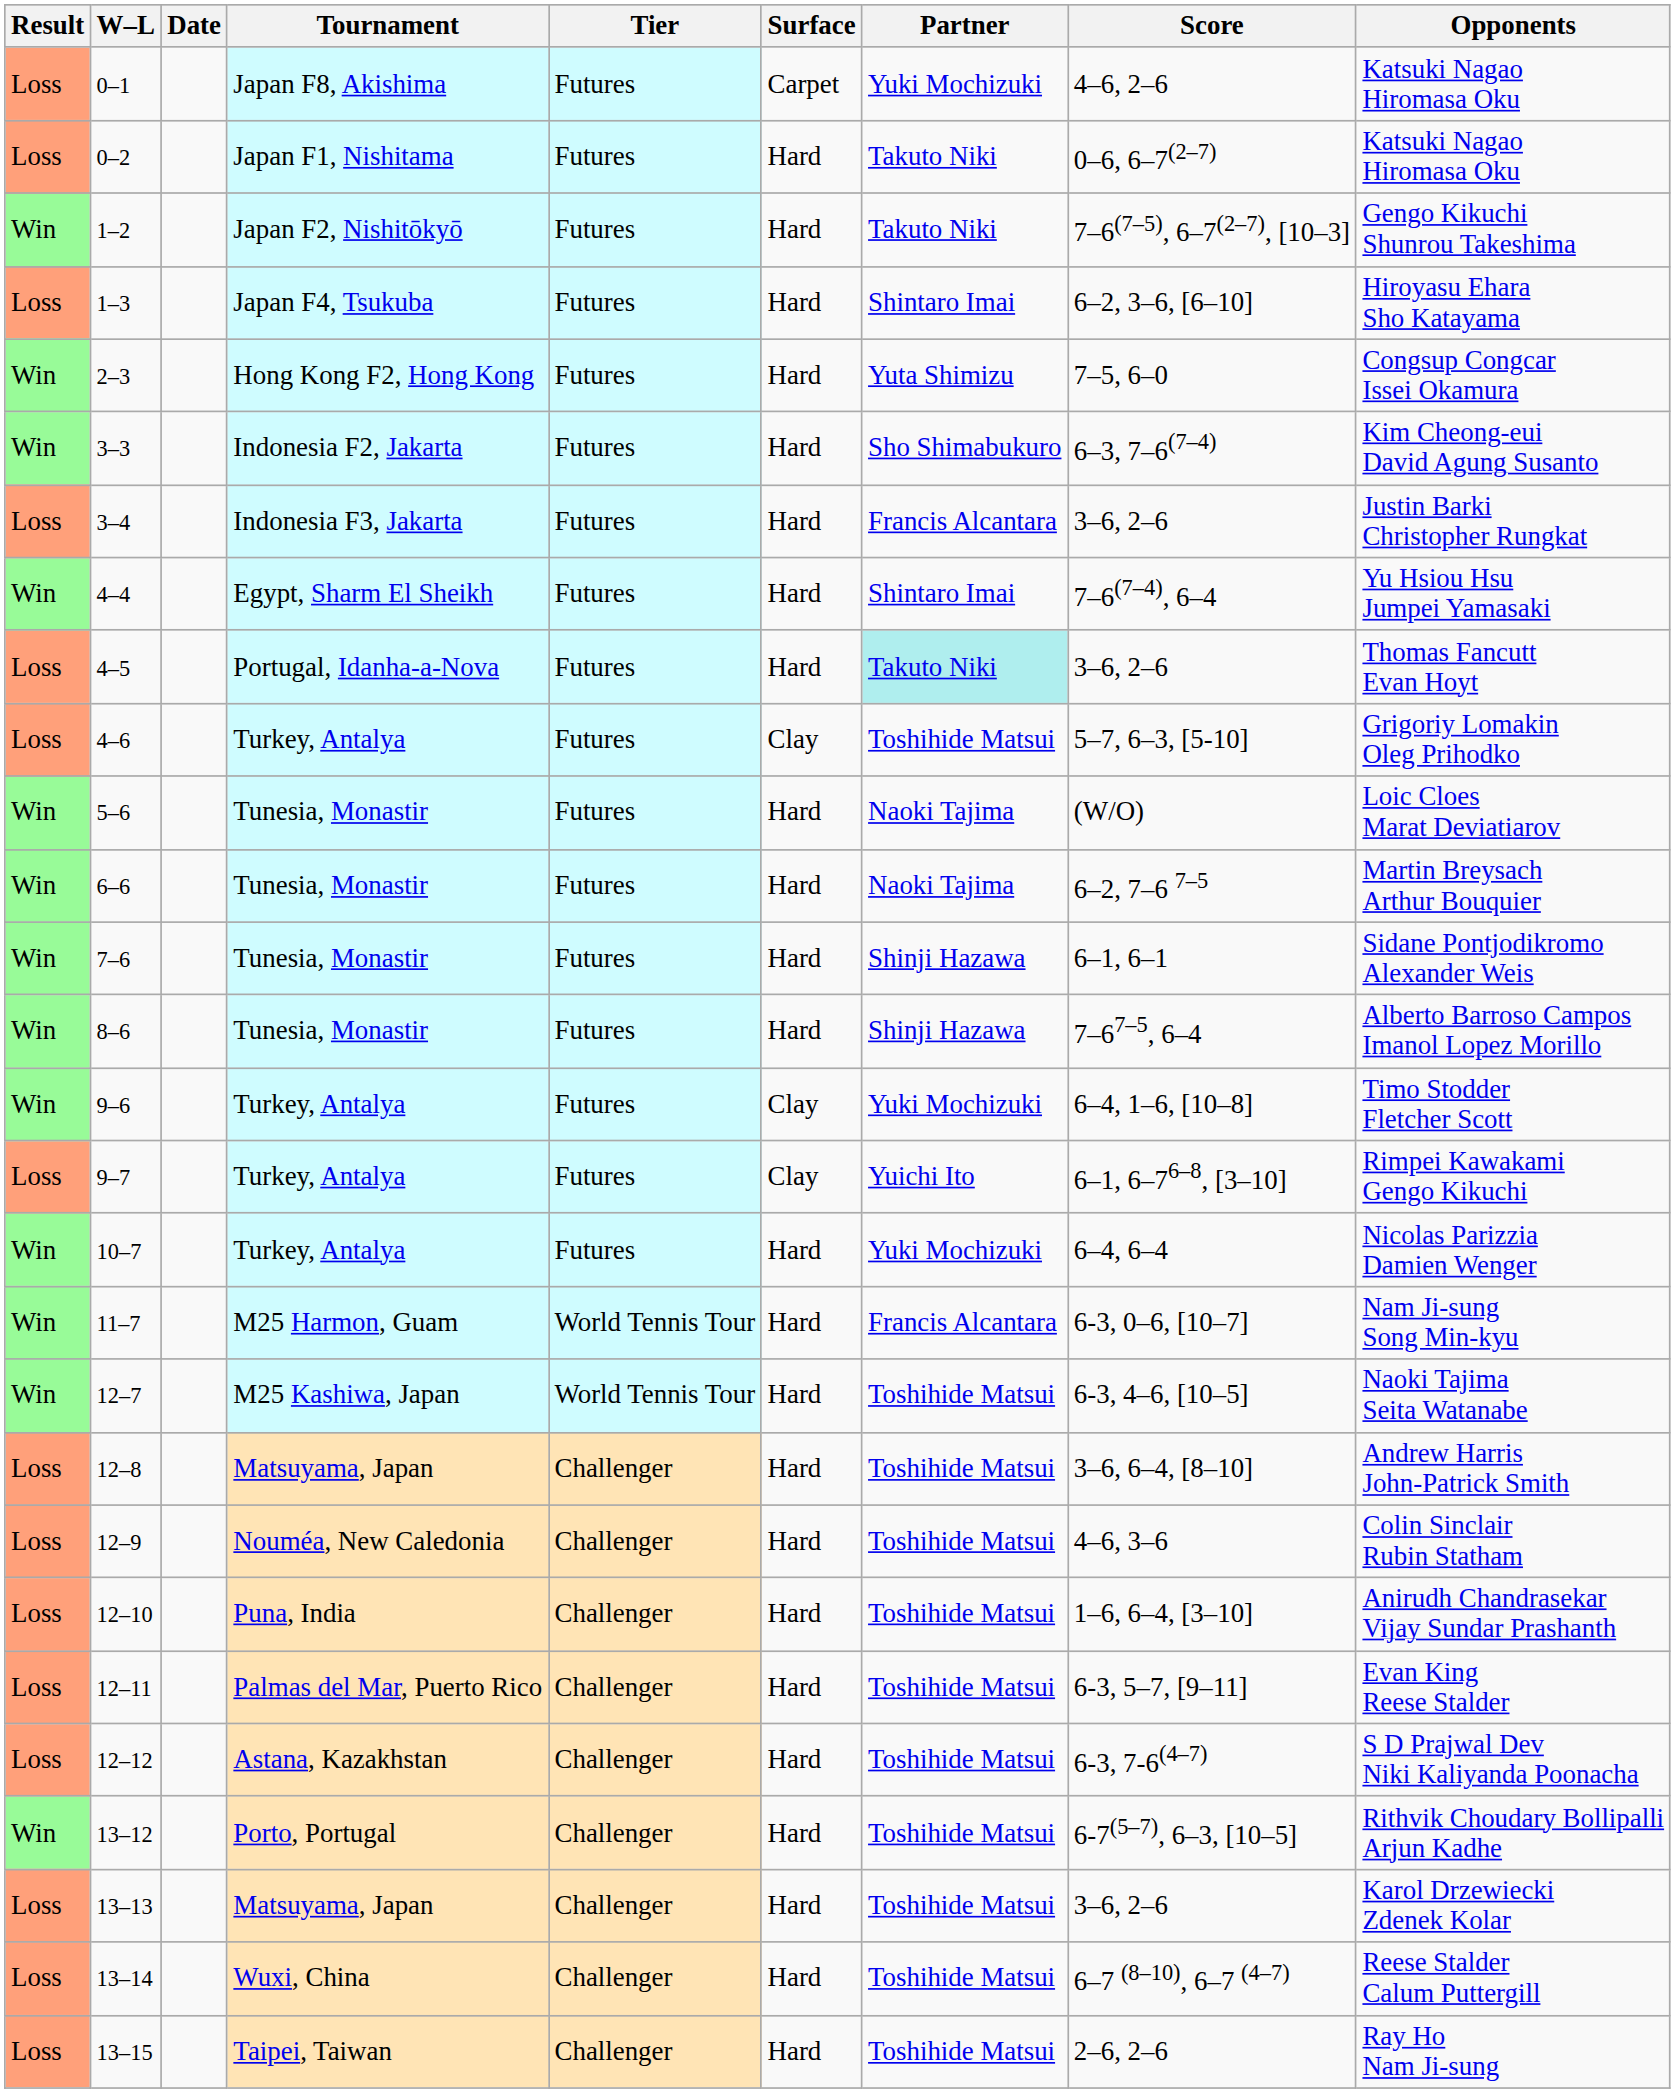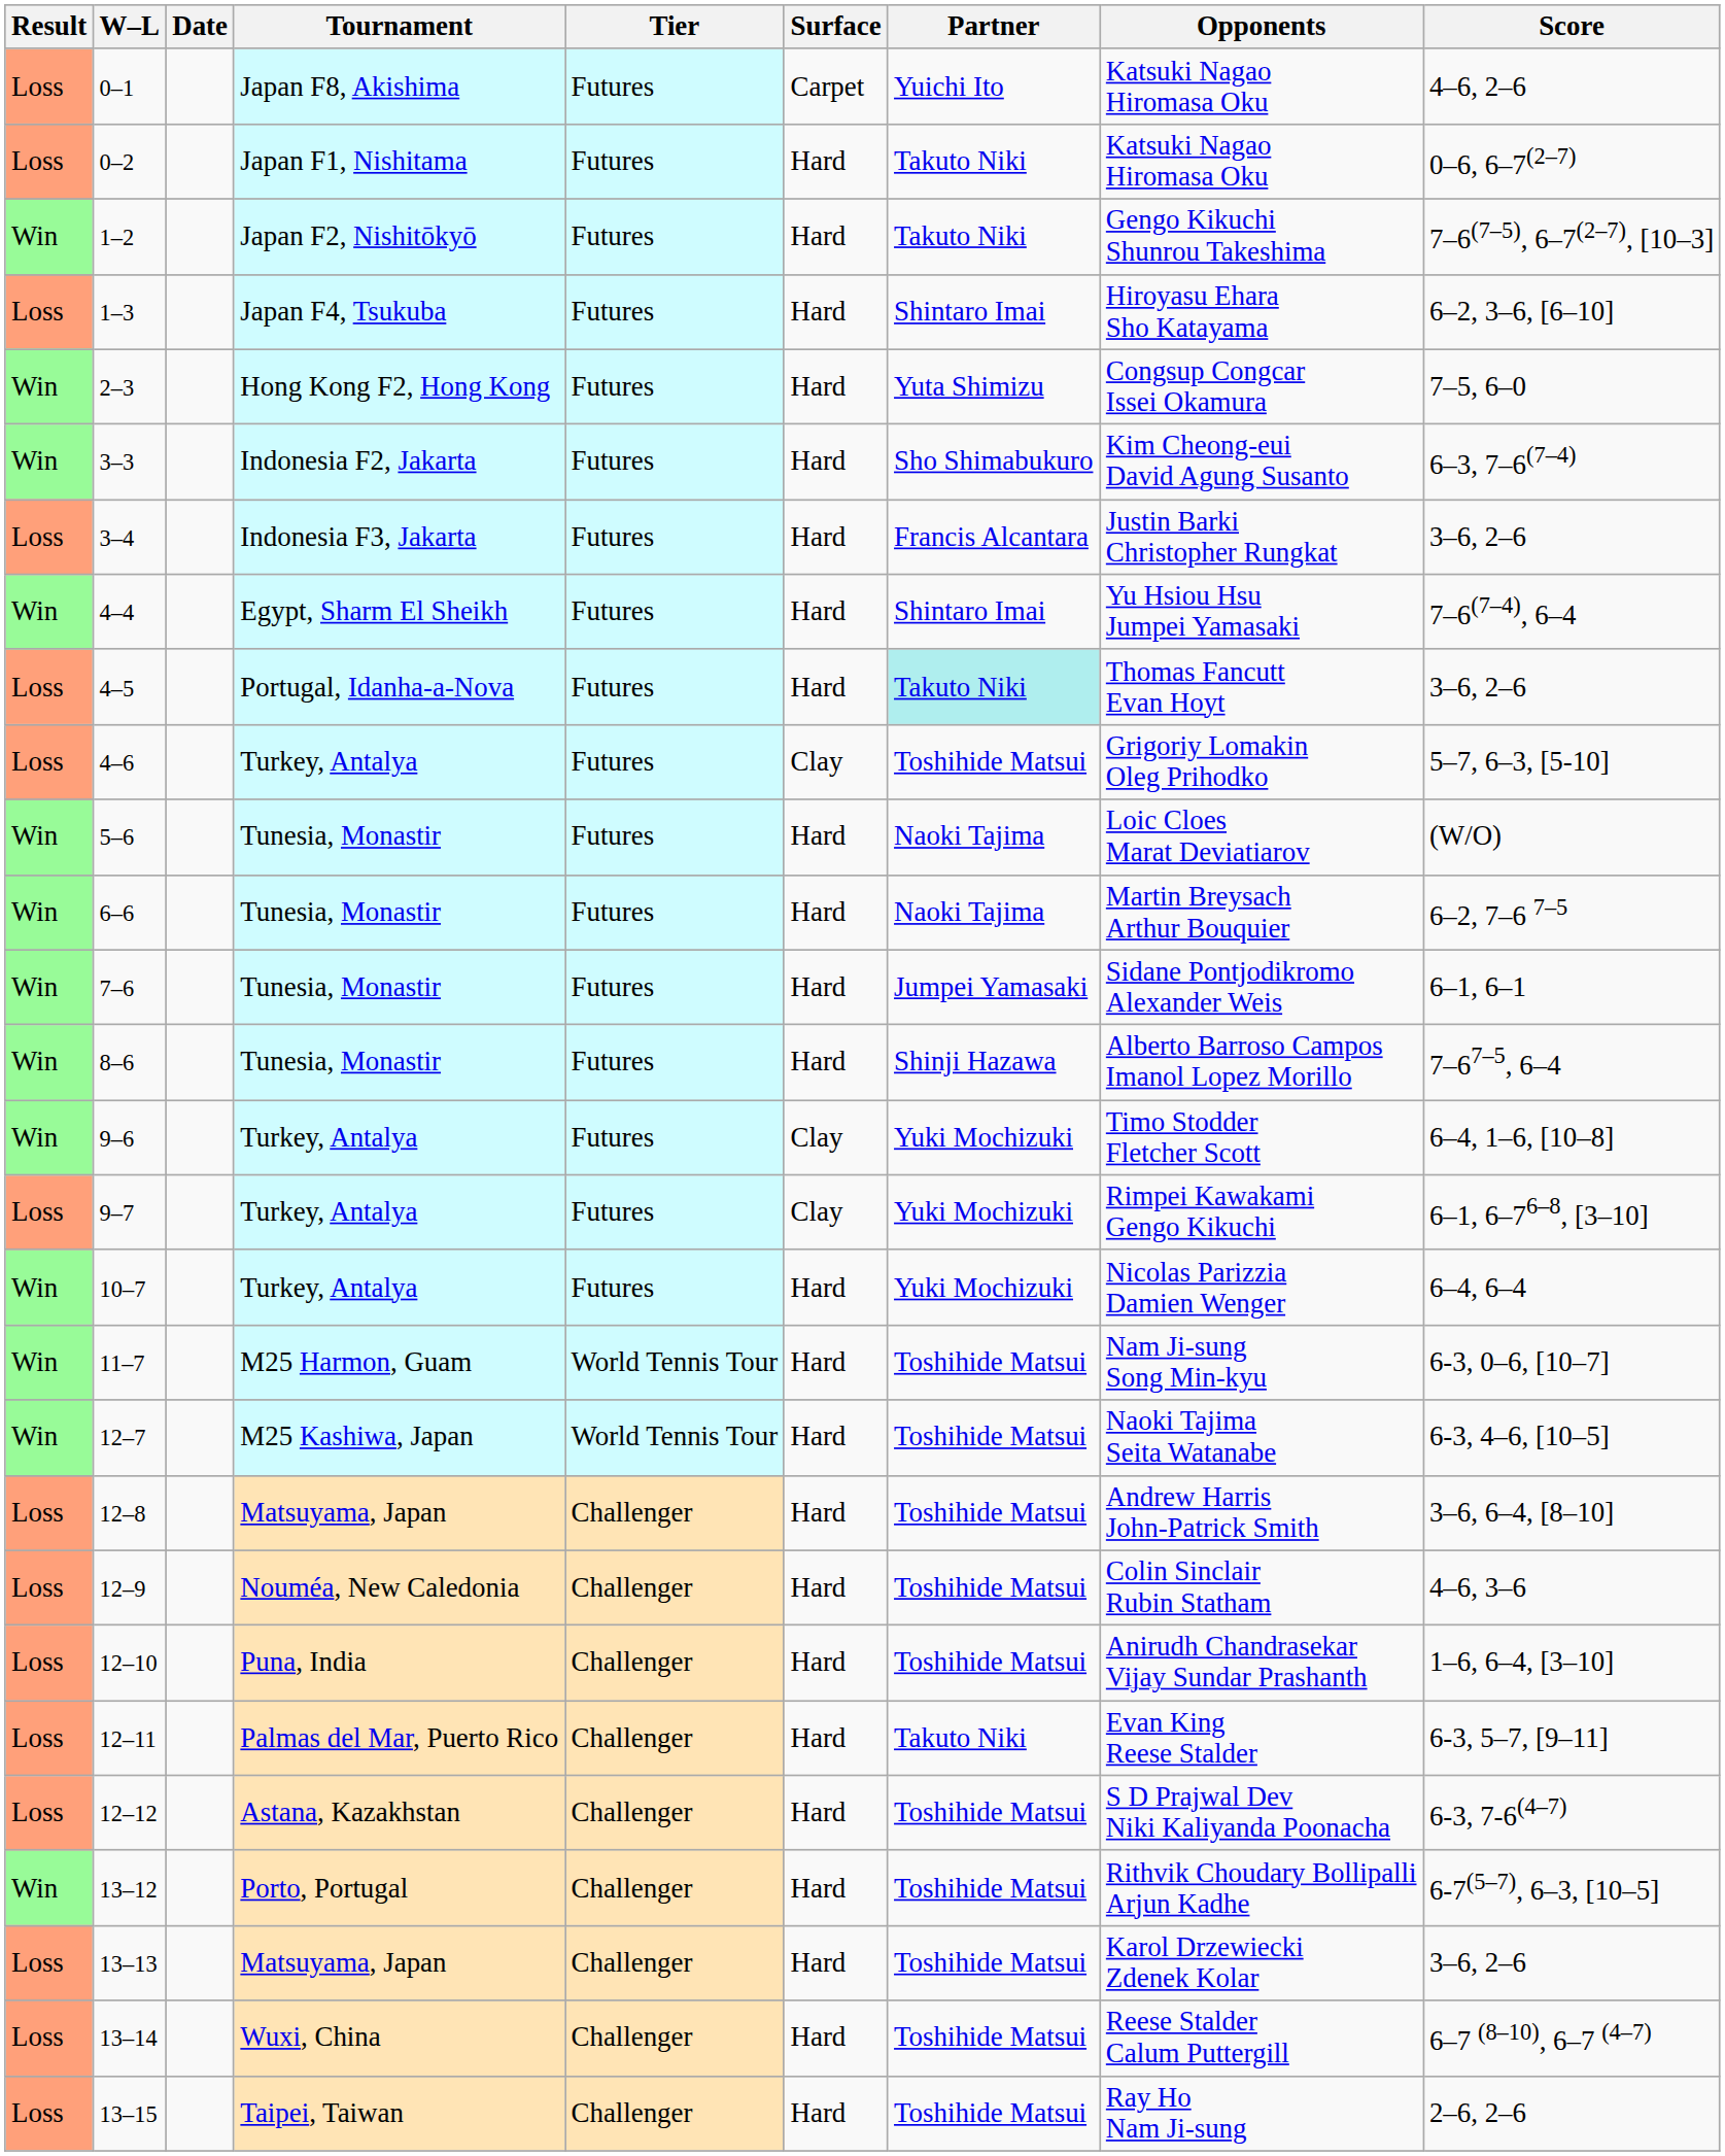columns swapped: Opponents <-> Score
0–1 | Partner: Yuki Mochizuki -> Yuichi Ito
7–6 | Partner: Shinji Hazawa -> Jumpei Yamasaki
9–7 | Partner: Yuichi Ito -> Yuki Mochizuki
11–7 | Partner: Francis Alcantara -> Toshihide Matsui
12–11 | Partner: Toshihide Matsui -> Takuto Niki
